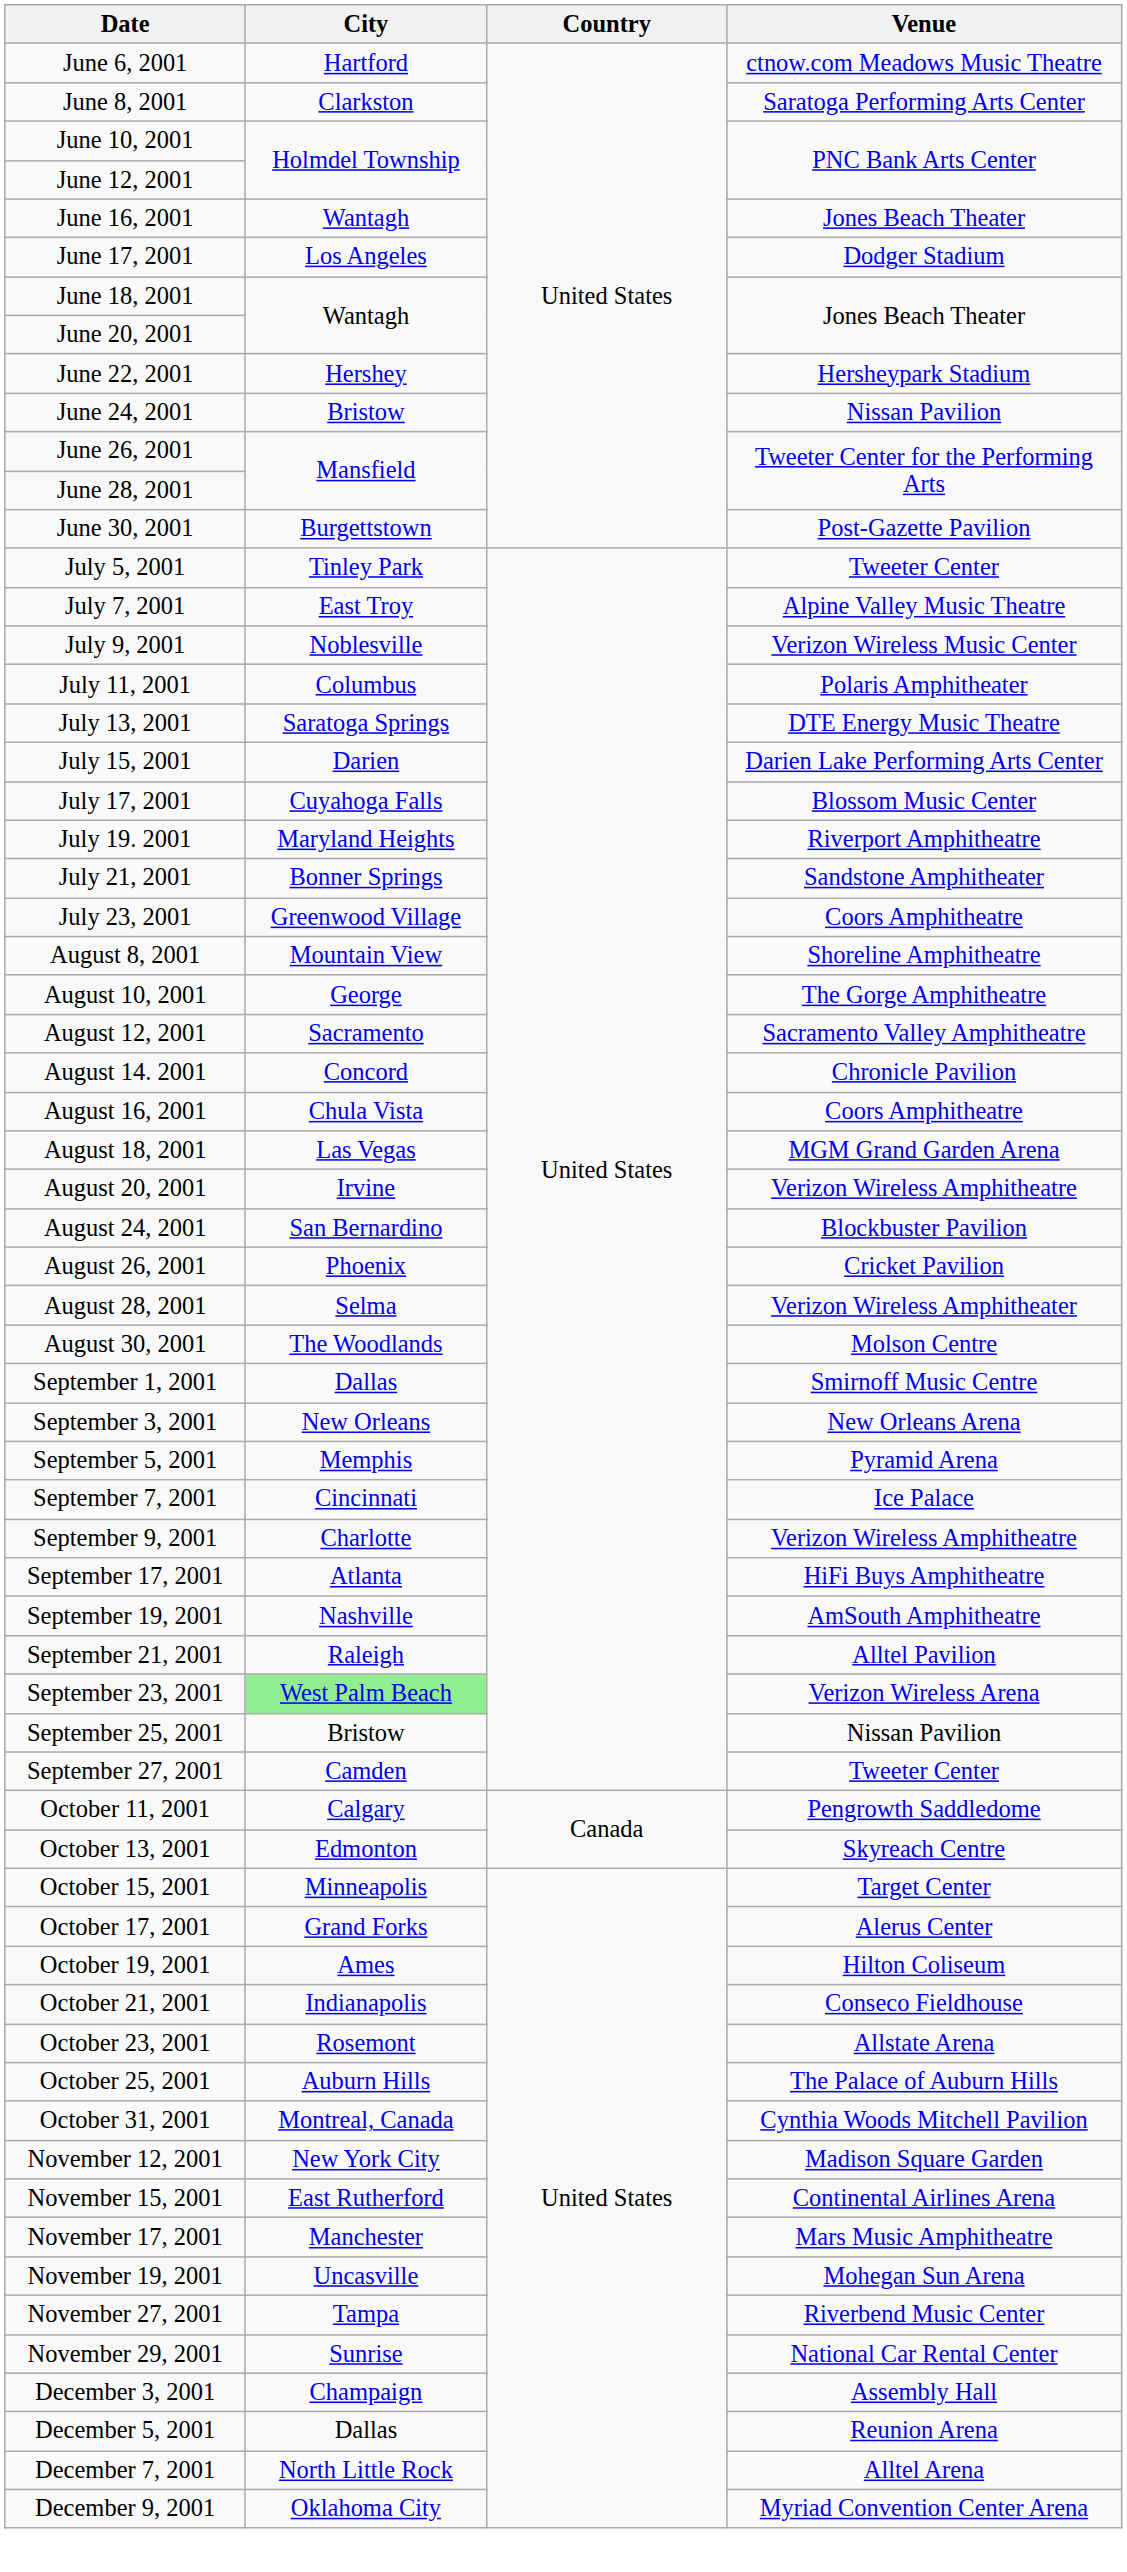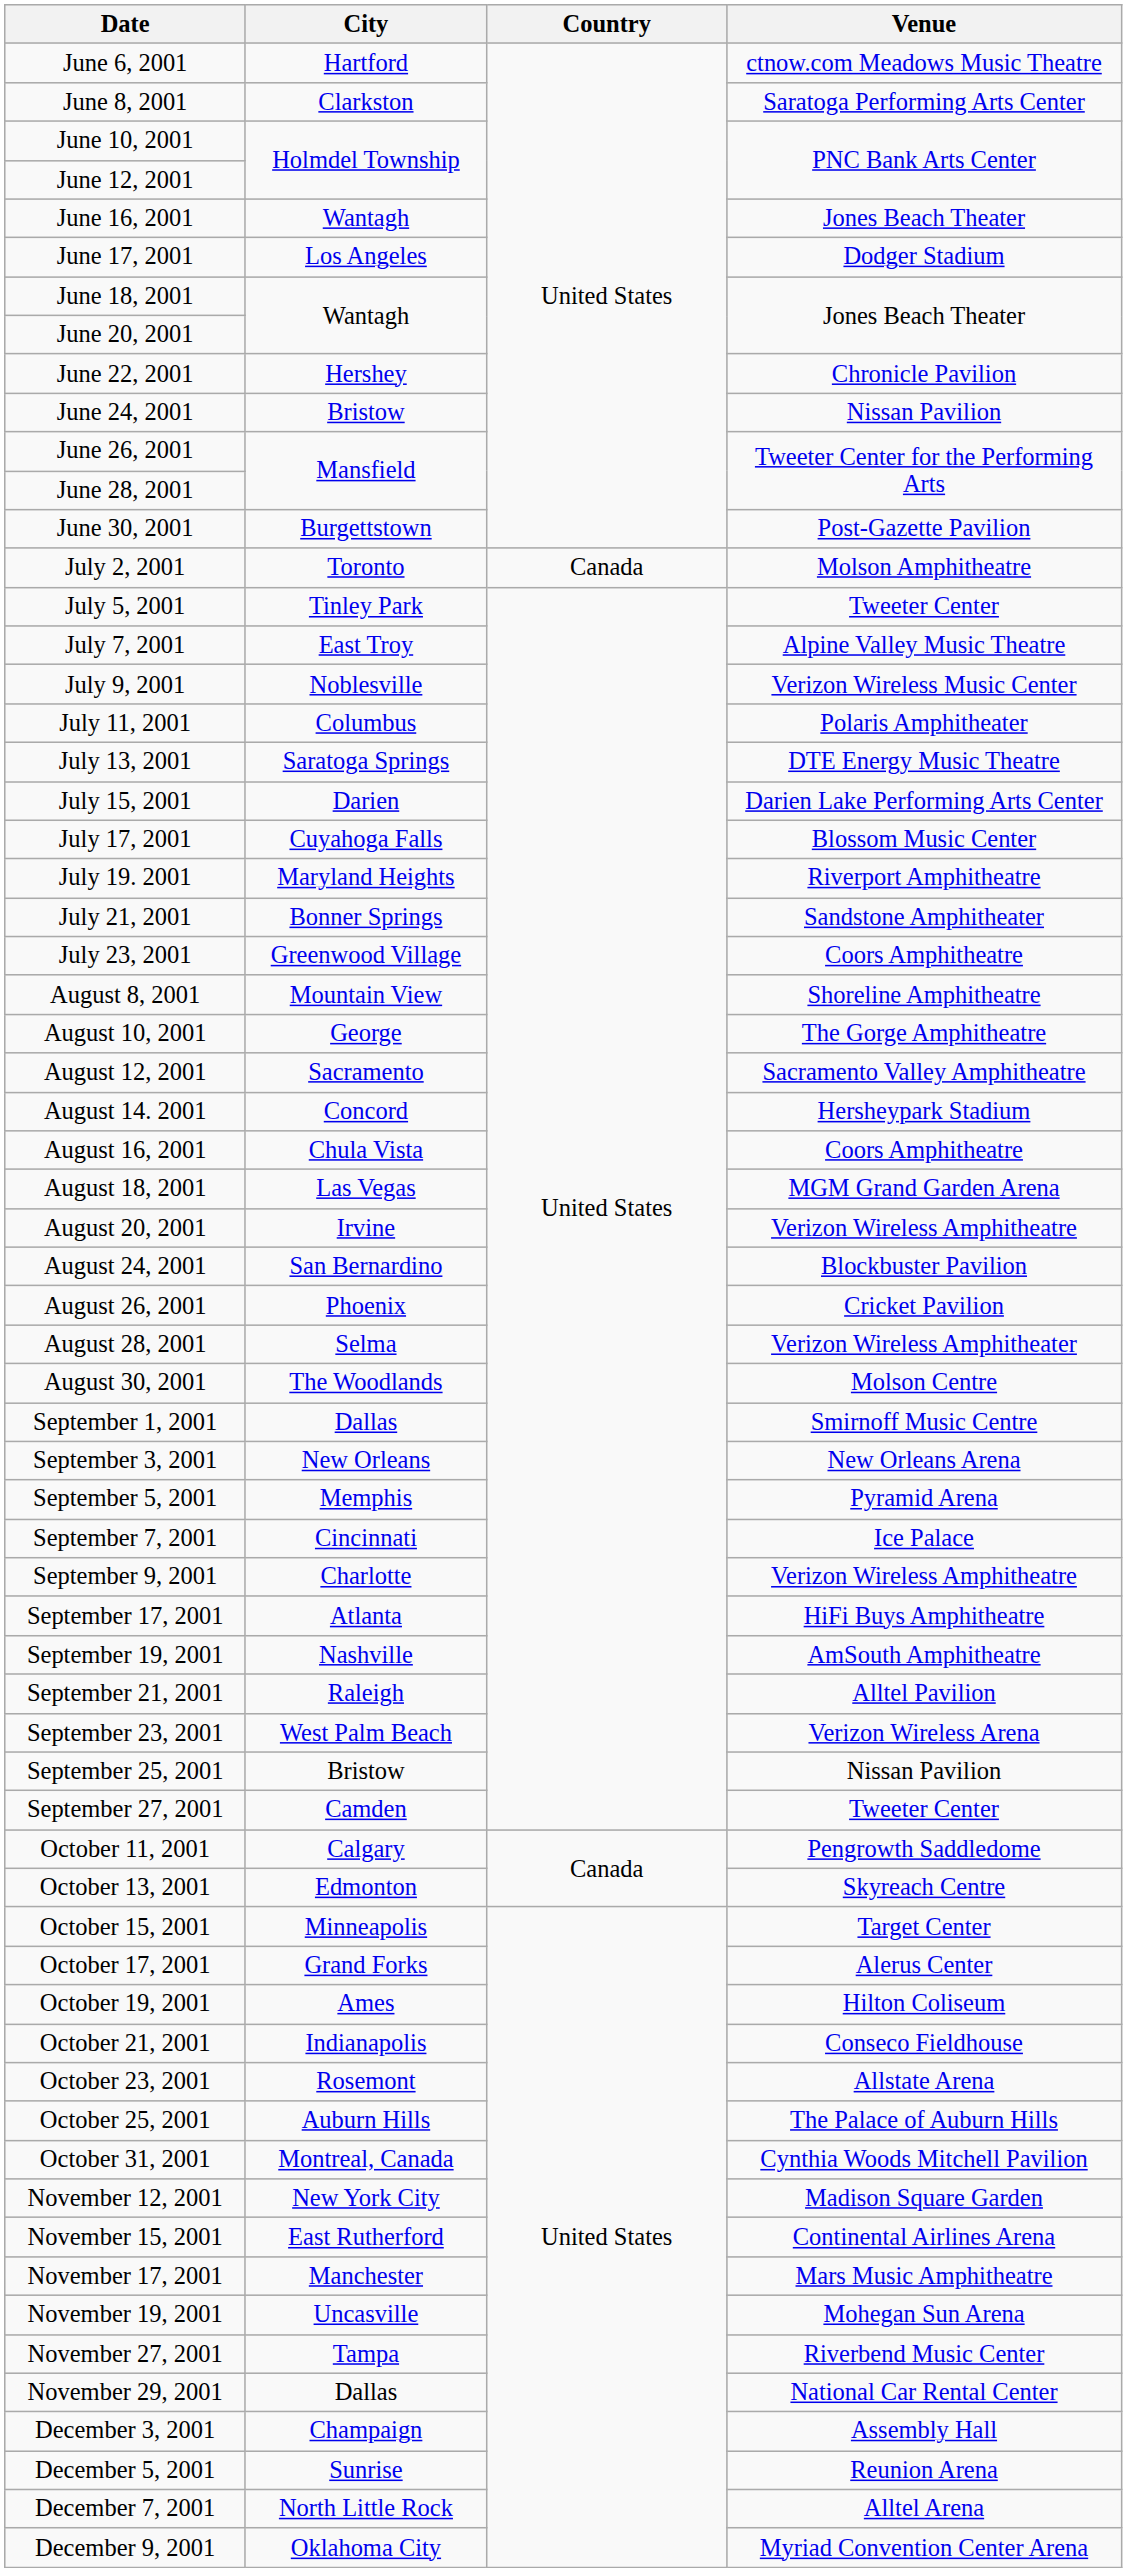June 22, 2001 | Venue: Hersheypark Stadium -> Chronicle Pavilion
+ row: July 2, 2001 | Toronto | Canada | Molson Amphitheatre
August 14. 2001 | Venue: Chronicle Pavilion -> Hersheypark Stadium
September 23, 2001 | City: lightgreen background -> no background
November 29, 2001 | City: Sunrise -> Dallas
December 5, 2001 | City: Dallas -> Sunrise
